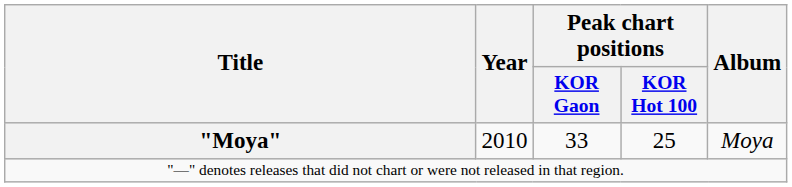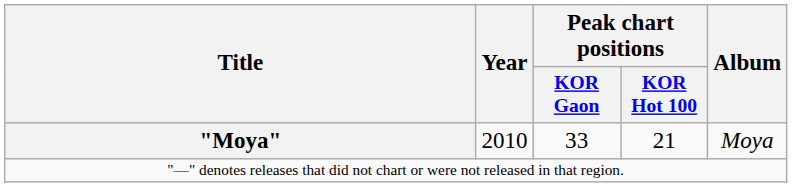"Moya" | Peak chart positions / KOR Hot 100: 25 -> 21
